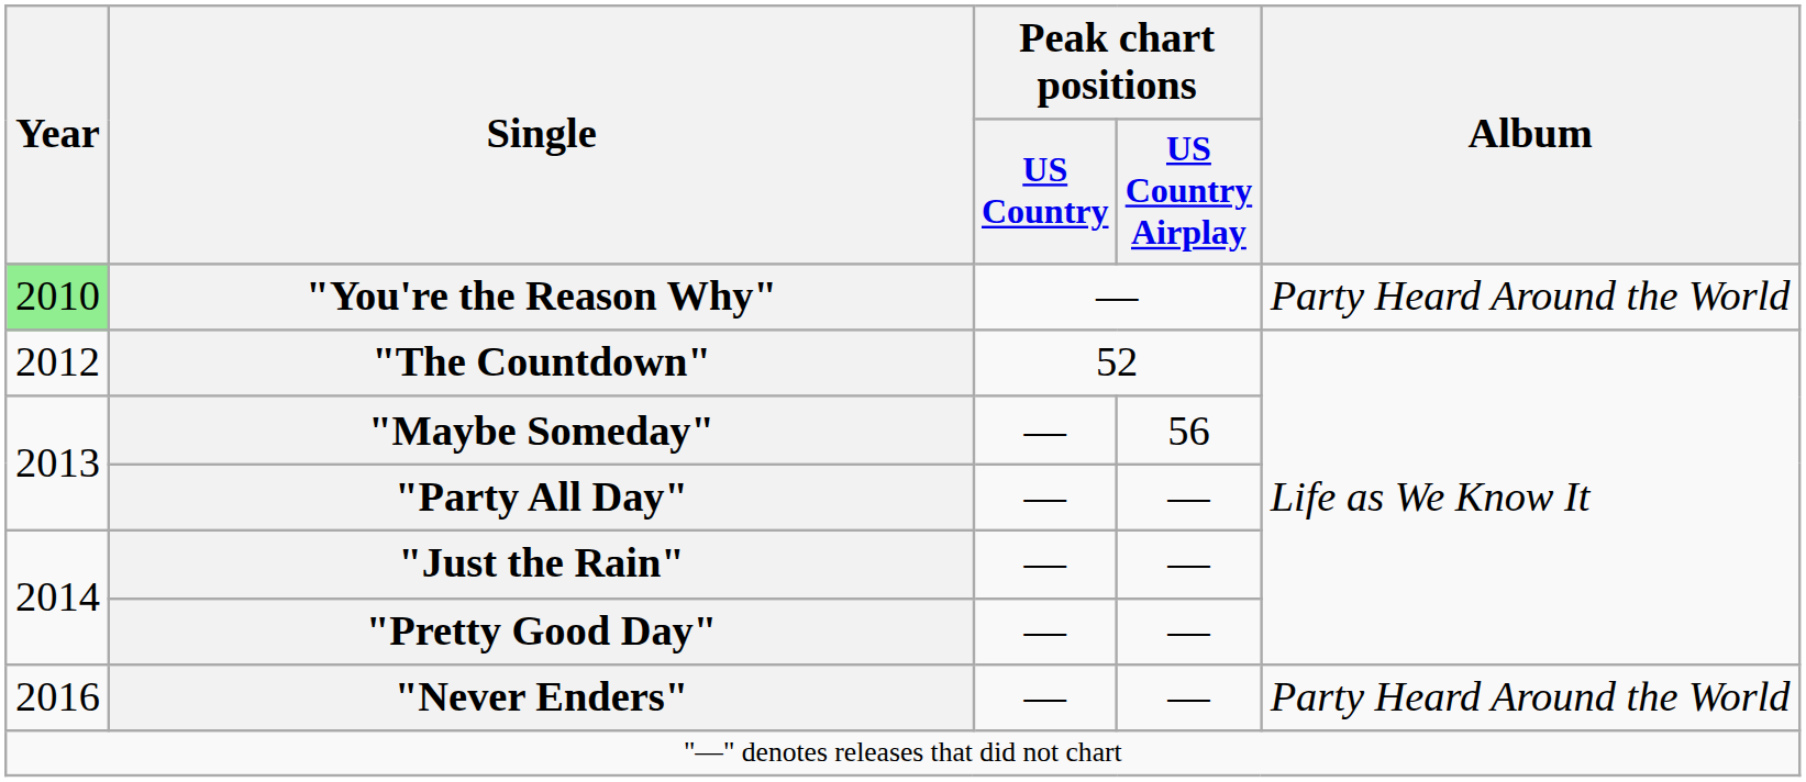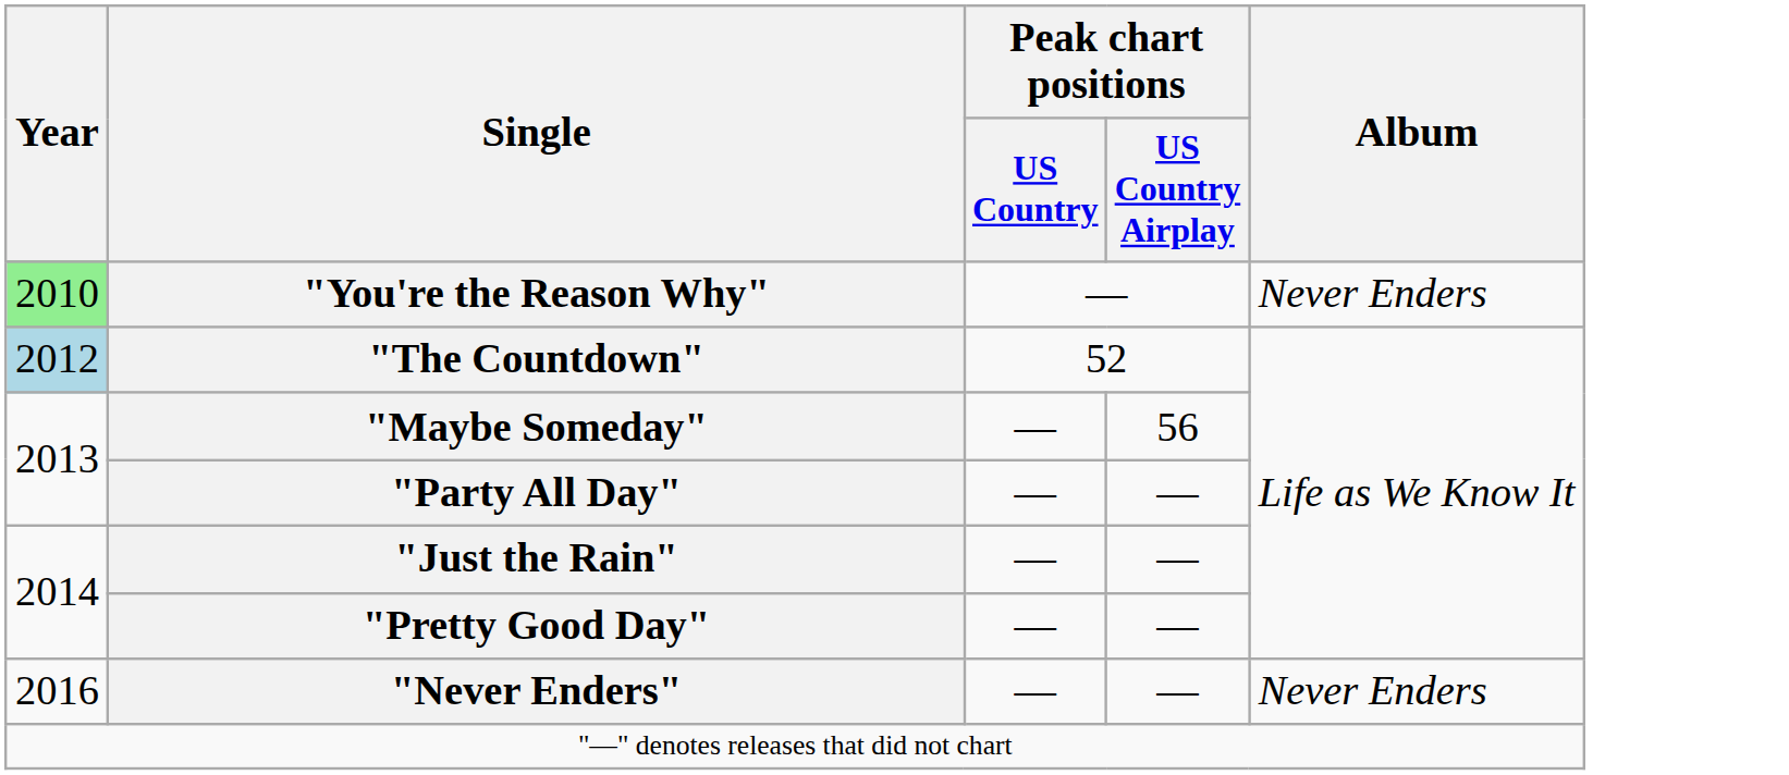"You're the Reason Why" | Album: Party Heard Around the World -> Never Enders
"The Countdown" | Year: no background -> lightblue background
"Never Enders" | Album: Party Heard Around the World -> Never Enders
